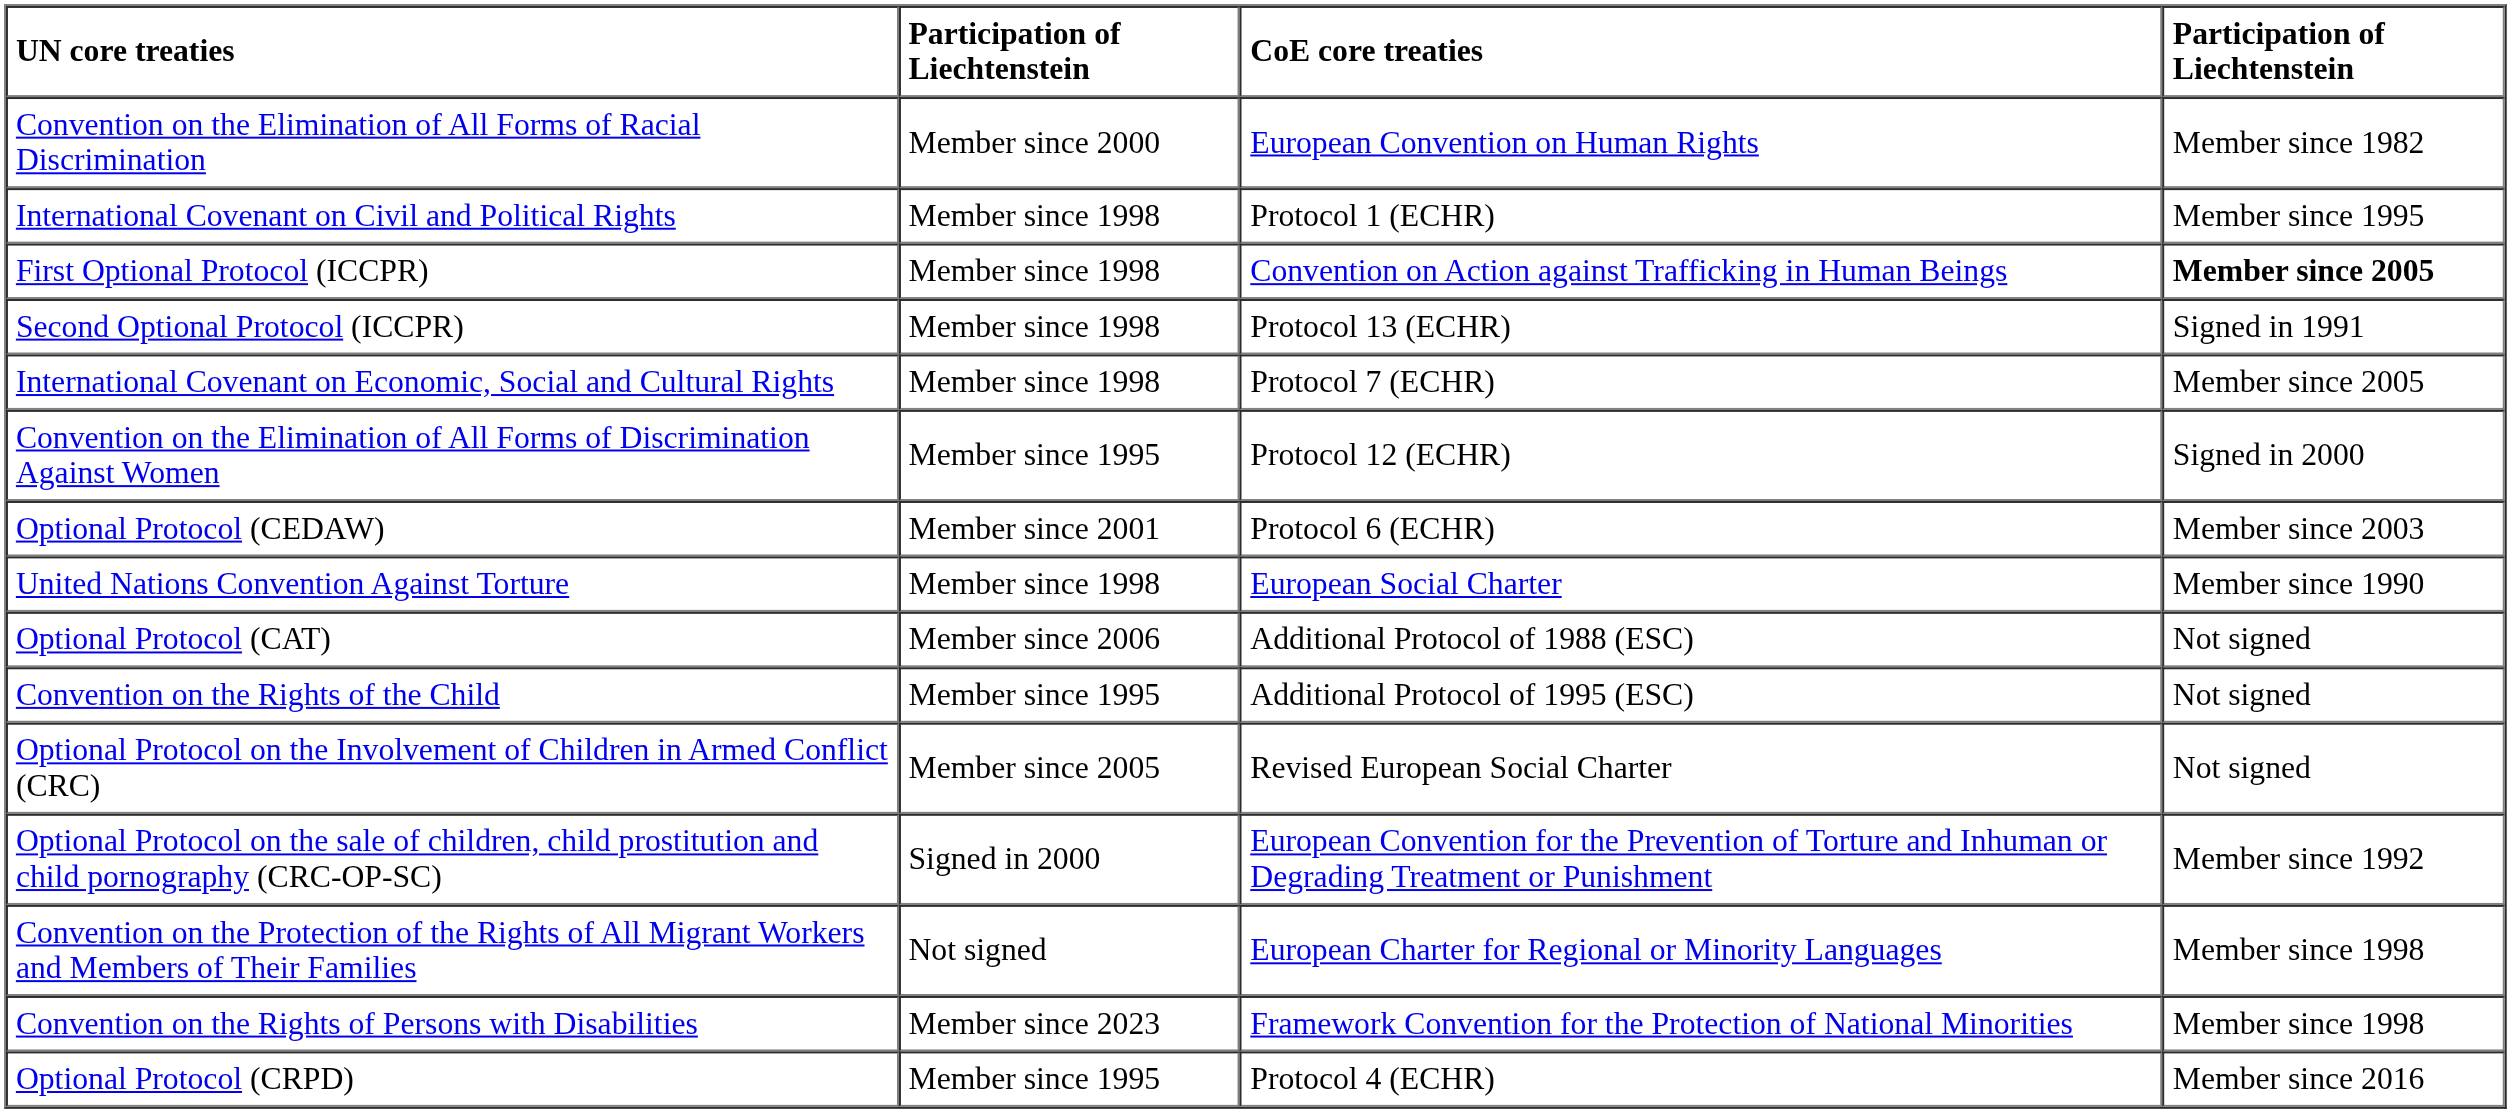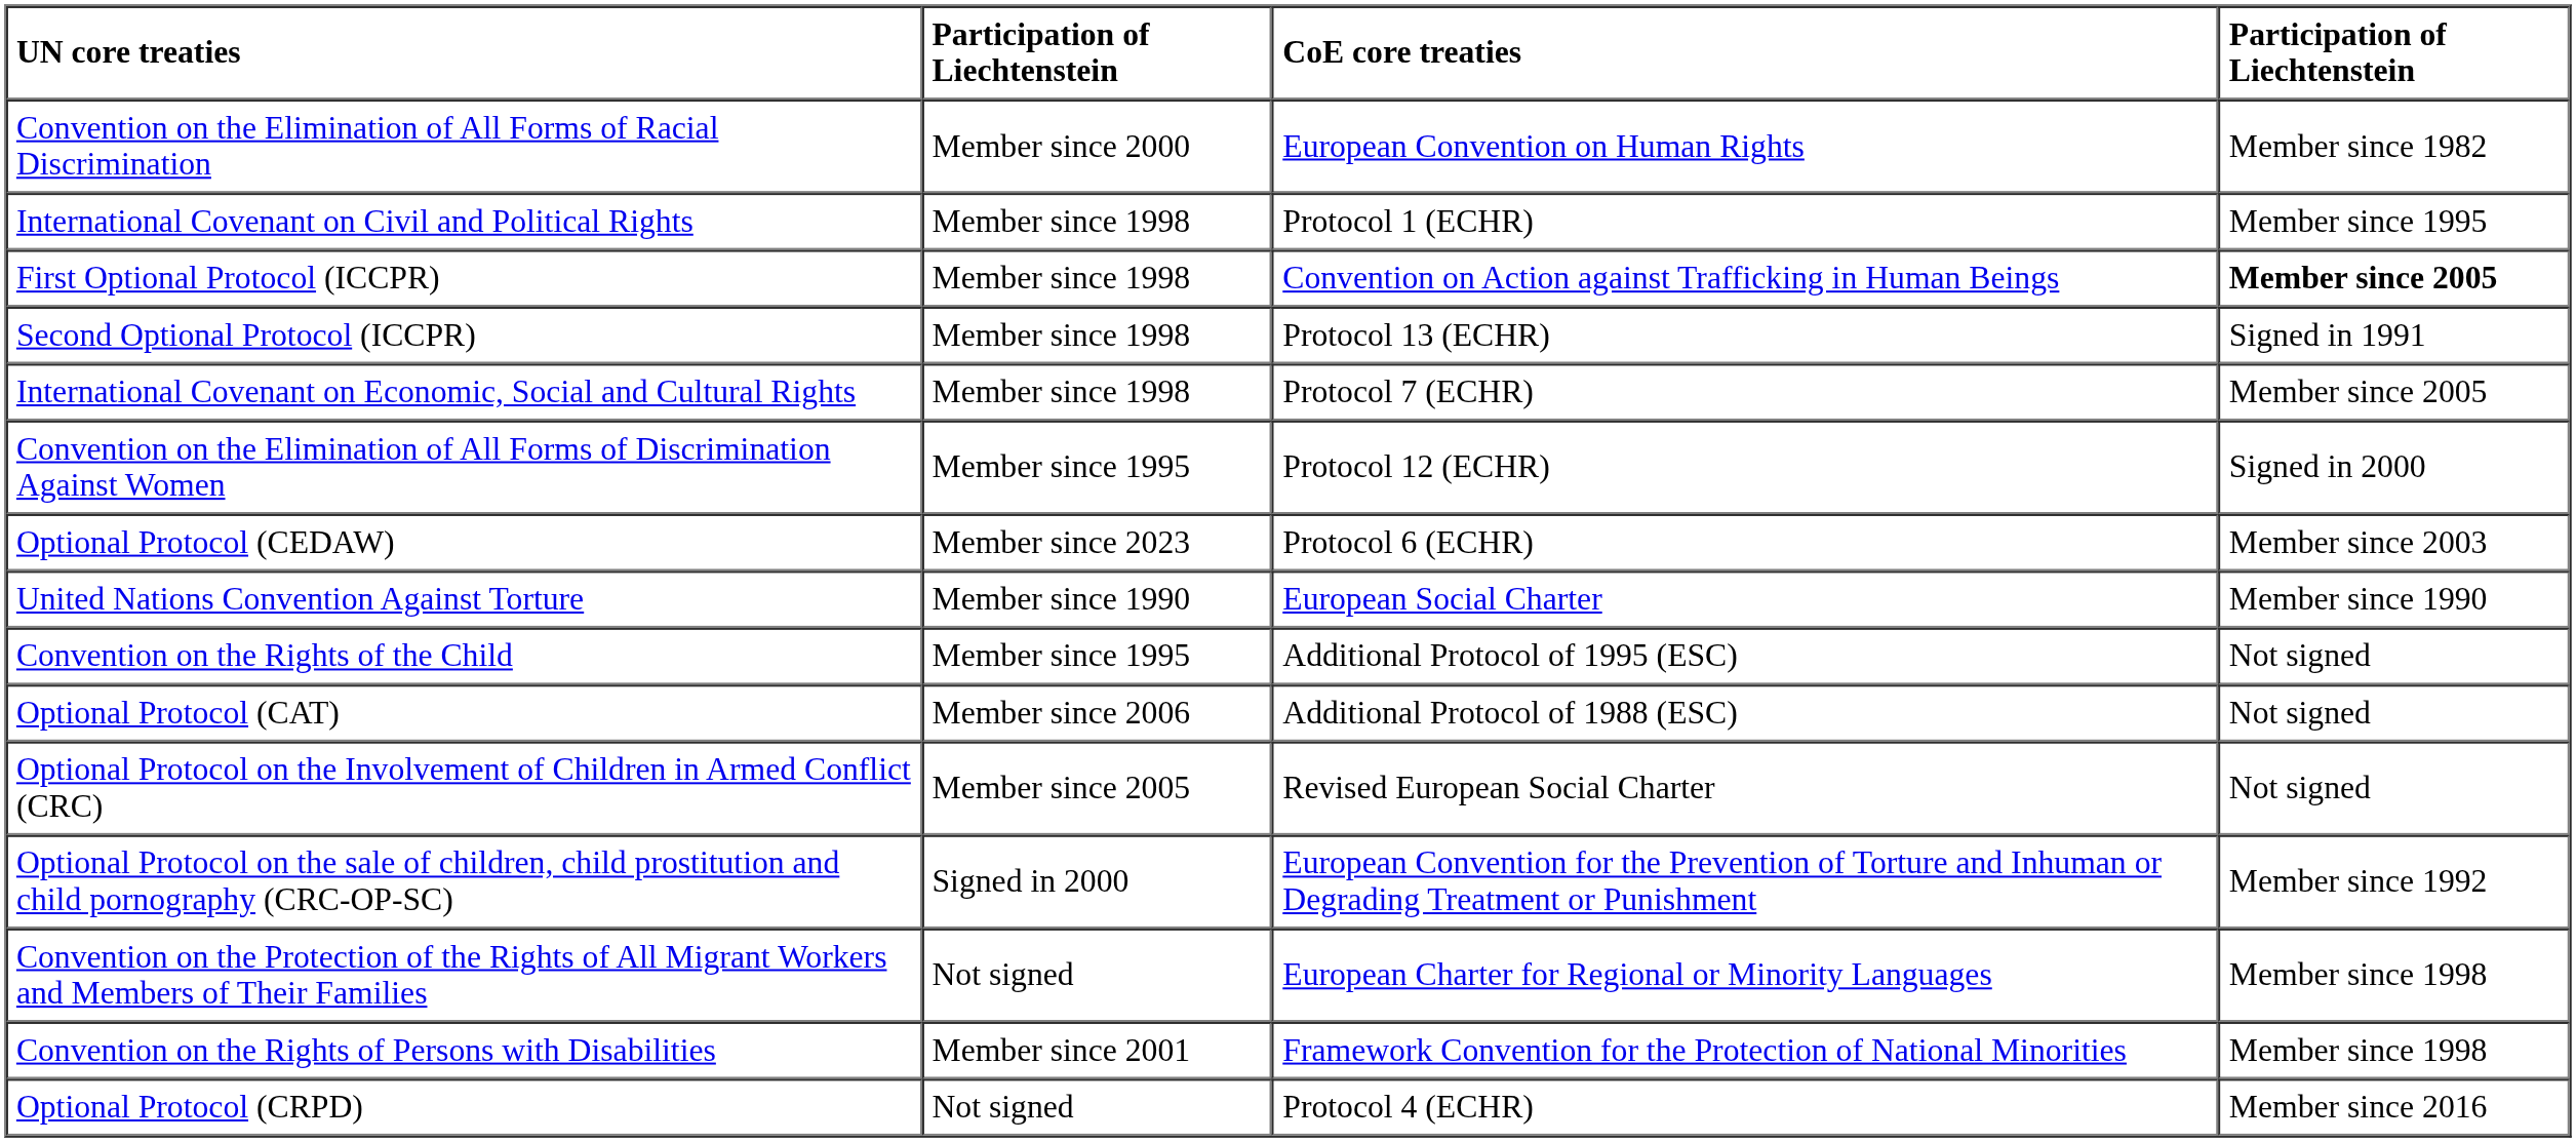Optional Protocol (CEDAW) | column 2: Member since 2001 -> Member since 2023
United Nations Convention Against Torture | column 2: Member since 1998 -> Member since 1990
rows swapped: Optional Protocol (CAT) <-> Convention on the Rights of the Child
Convention on the Rights of Persons with Disabilities | column 2: Member since 2023 -> Member since 2001
Optional Protocol (CRPD) | column 2: Member since 1995 -> Not signed
